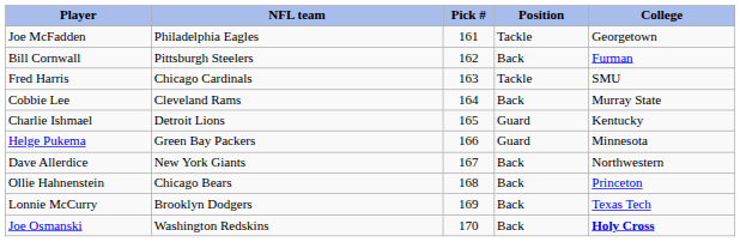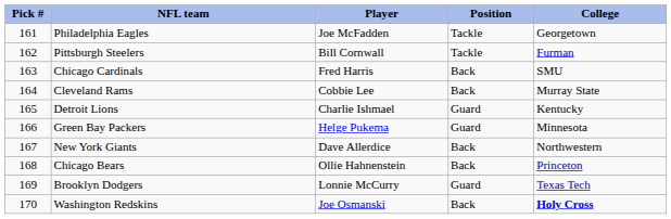columns swapped: Pick # <-> Player
Pittsburgh Steelers | Position: Back -> Tackle
Chicago Cardinals | Position: Tackle -> Back
Brooklyn Dodgers | Position: Back -> Guard
